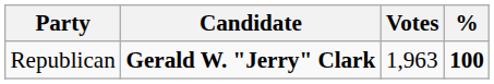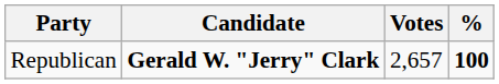Republican | Votes: 1,963 -> 2,657
